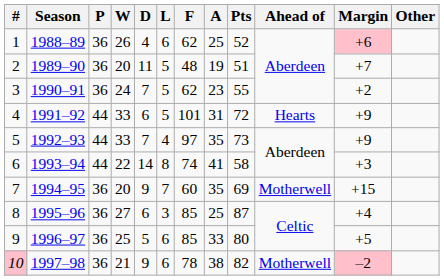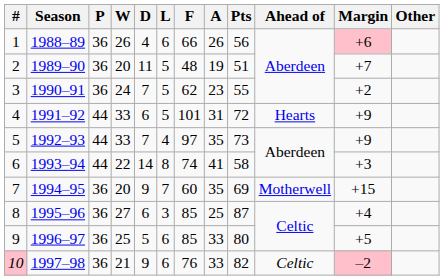1 | F: 62 -> 66
1 | A: 25 -> 26
1 | Pts: 52 -> 56
10 | F: 78 -> 76
10 | A: 38 -> 33
10 | Ahead of: Motherwell -> Celtic
